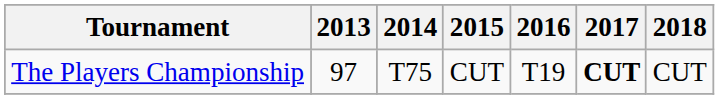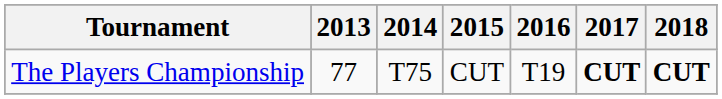The Players Championship | 2013: 97 -> 77
The Players Championship | 2018: normal -> bold
